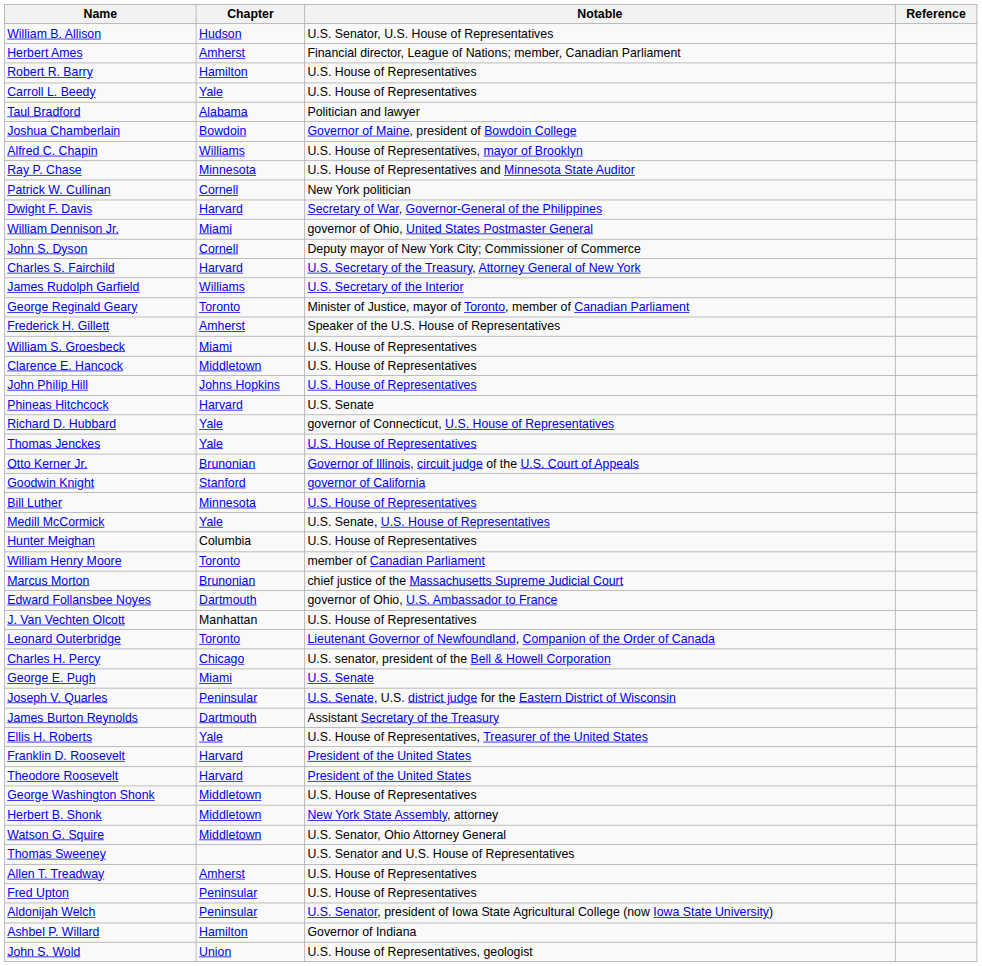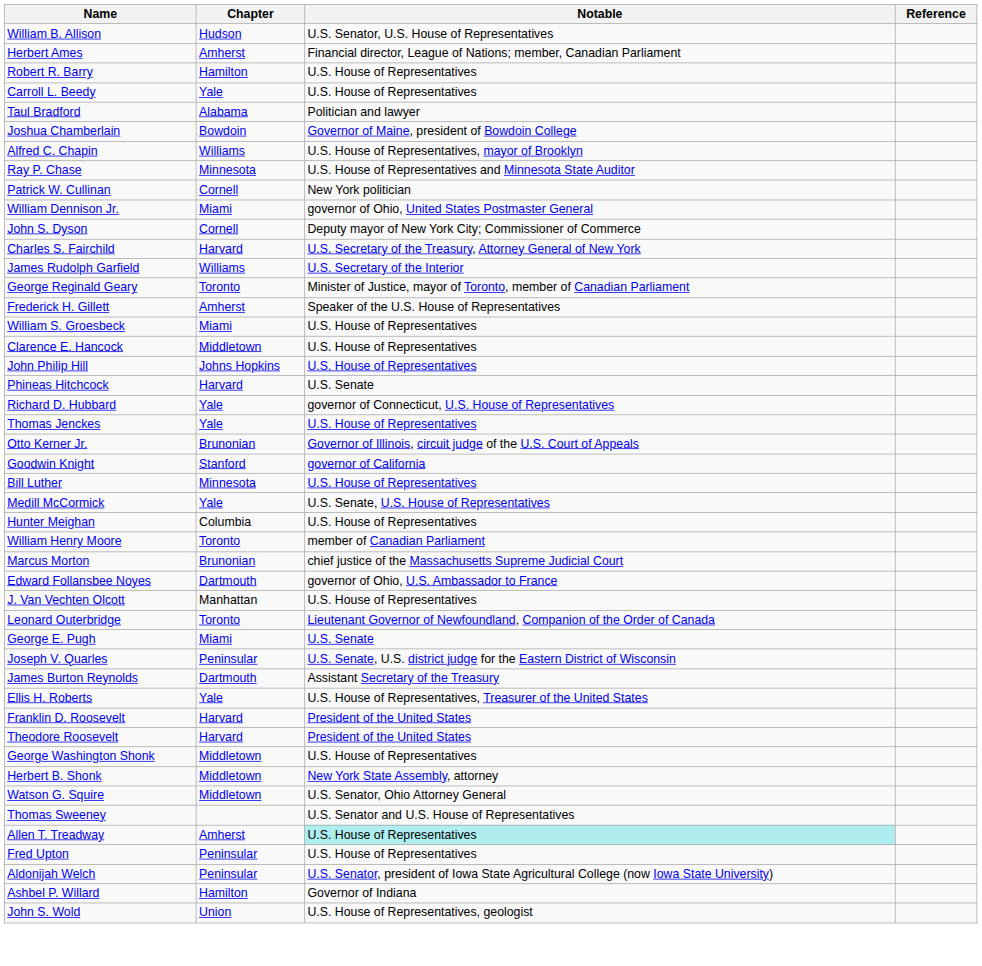- row: Dwight F. Davis | Harvard | Secretary of War, Governor-General of the Philippines
- row: Charles H. Percy | Chicago | U.S. senator, president of the Bell & Howell Corporation
Allen T. Treadway | Notable: no background -> paleturquoise background
